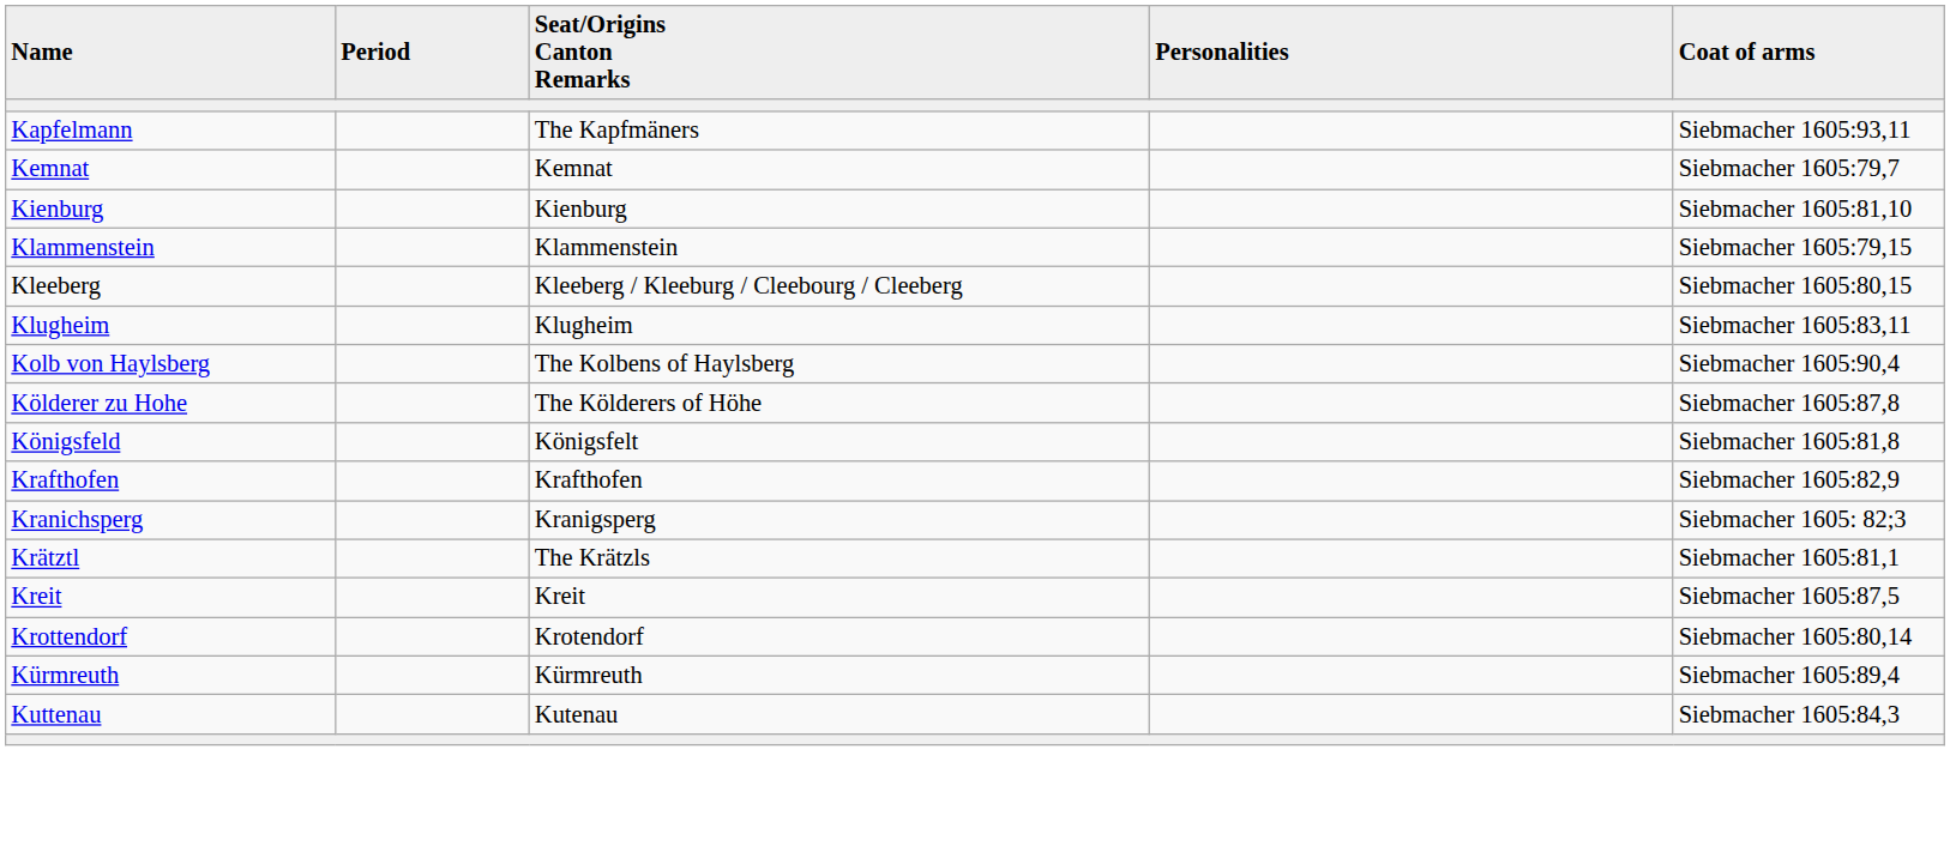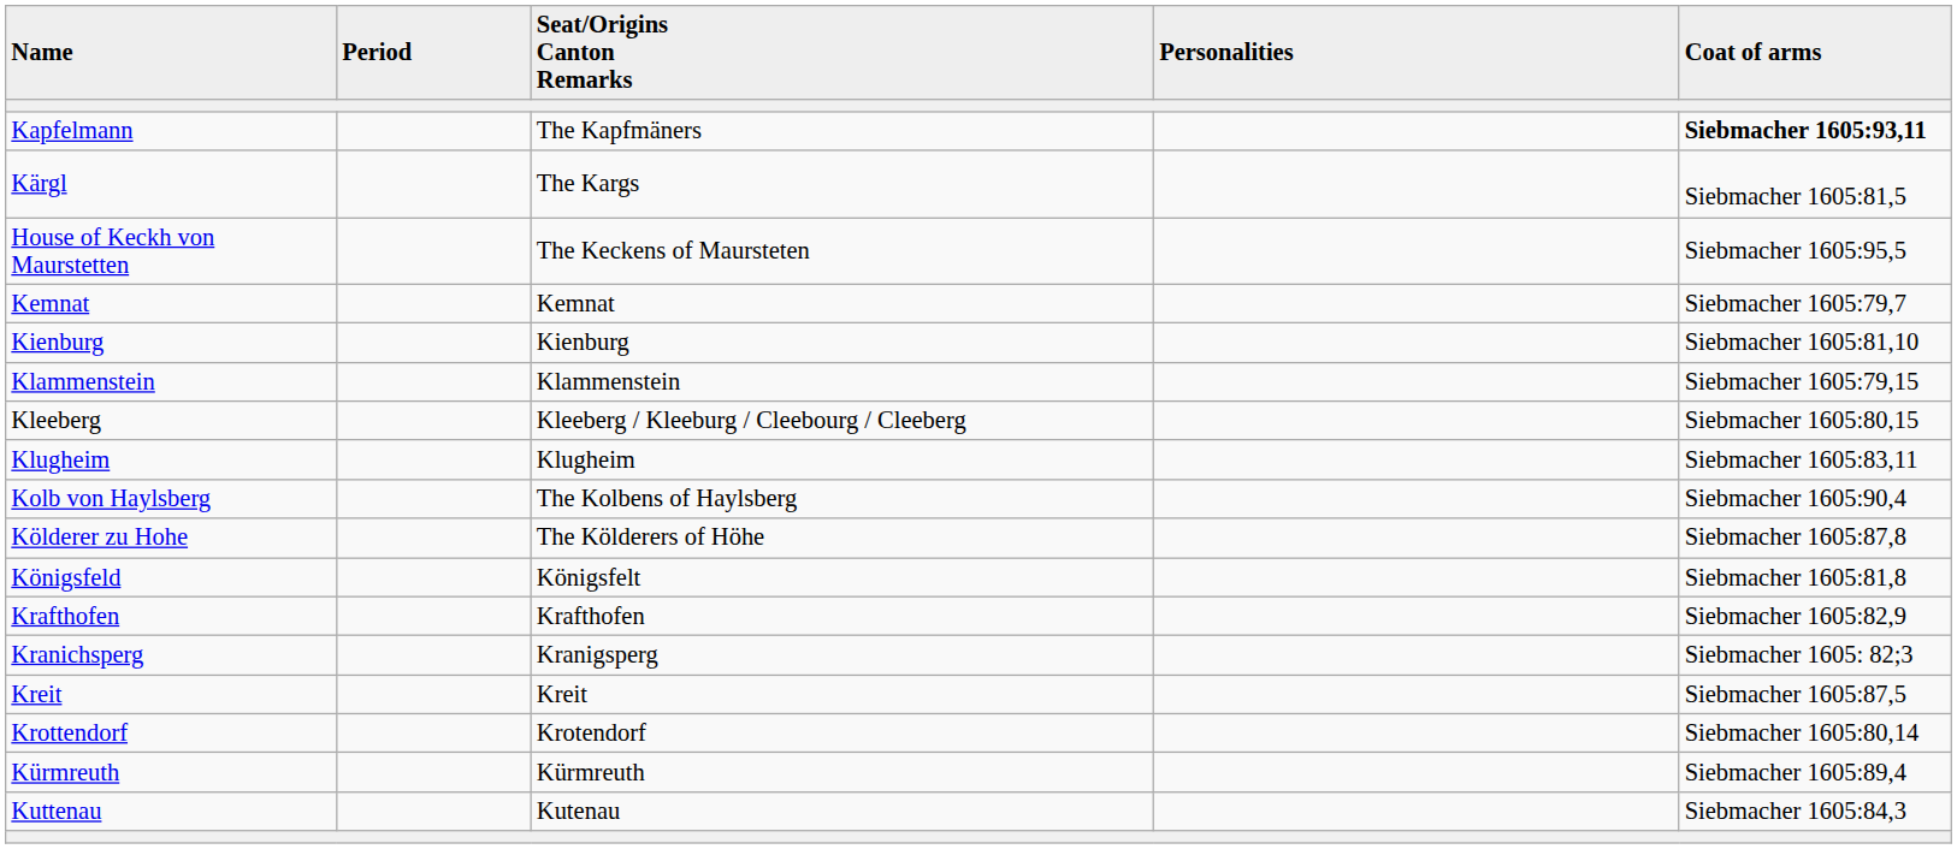Kapfelmann | Coat of arms: normal -> bold
+ row: Kärgl | The Kargs | Siebmacher 1605:81,5
+ row: House of Keckh von Maurstetten | The Keckens of Maursteten | Siebmacher 1605:95,5
- row: Krätztl | The Krätzls | Siebmacher 1605:81,1
